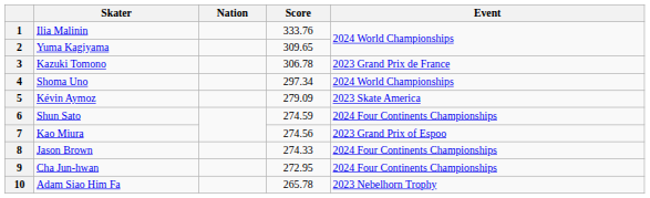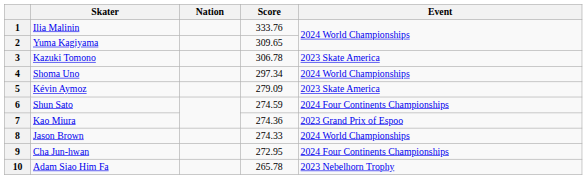3 | Event: 2023 Grand Prix de France -> 2023 Skate America
7 | Score: 274.56 -> 274.36
8 | Event: 2024 Four Continents Championships -> 2024 World Championships
